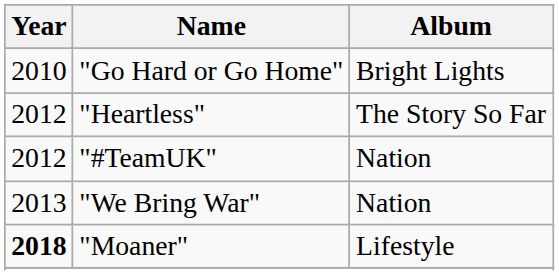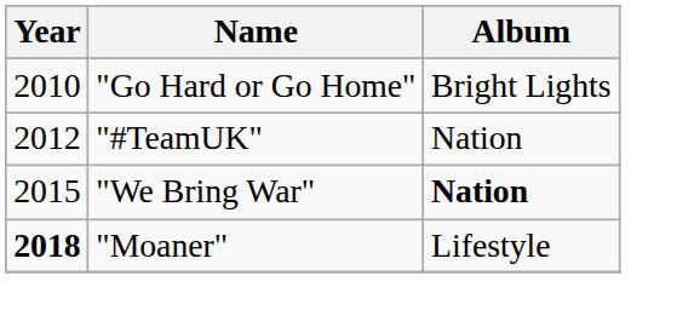- row: 2012 | "Heartless" | The Story So Far
"We Bring War" | Year: 2013 -> 2015
"We Bring War" | Album: normal -> bold
